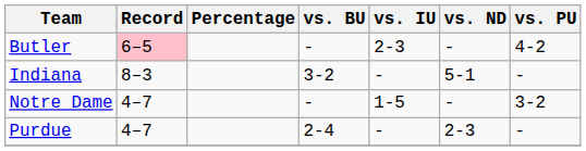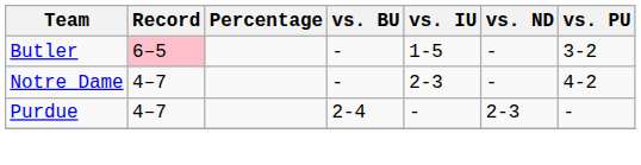Butler | vs. IU: 2-3 -> 1-5
Butler | vs. PU: 4-2 -> 3-2
- row: Indiana | 8–3 | 3-2 | - | 5-1 | -
Notre Dame | vs. IU: 1-5 -> 2-3
Notre Dame | vs. PU: 3-2 -> 4-2
